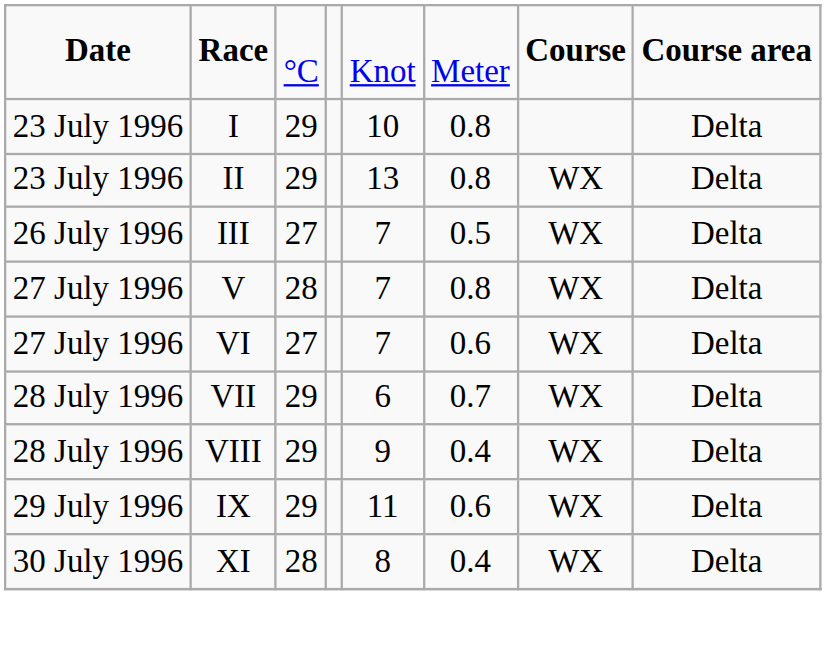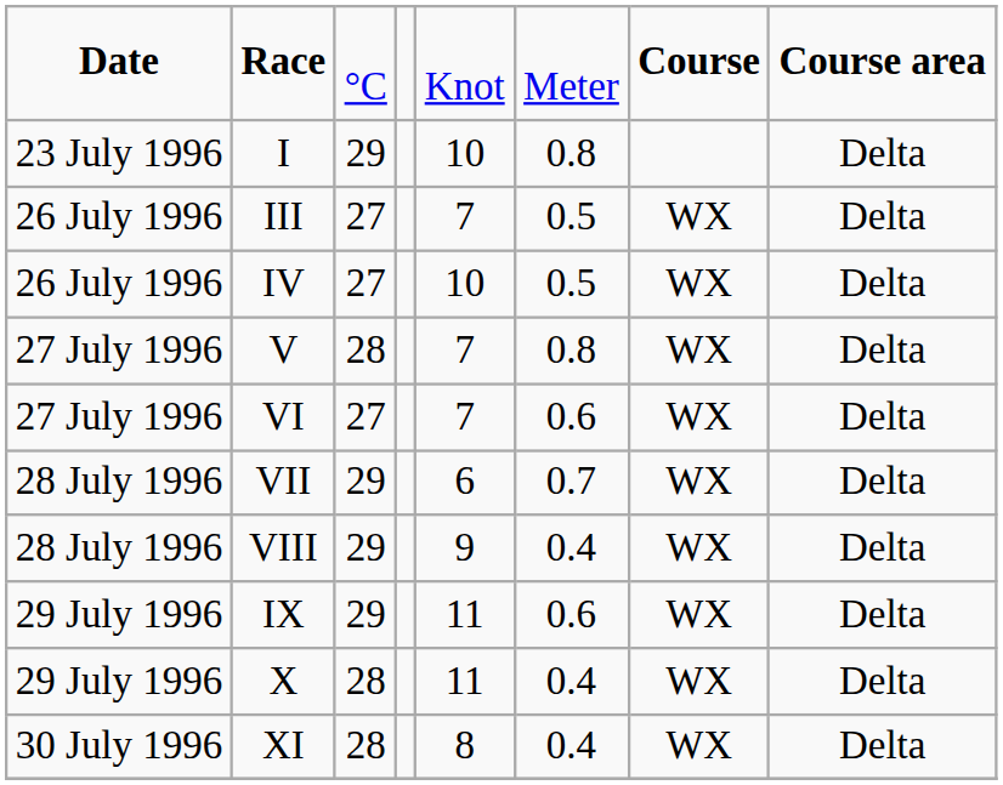- row: 23 July 1996 | II | 29 | 13 | 0.8 | WX | Delta
+ row: 26 July 1996 | IV | 27 | 10 | 0.5 | WX | Delta
+ row: 29 July 1996 | X | 28 | 11 | 0.4 | WX | Delta
